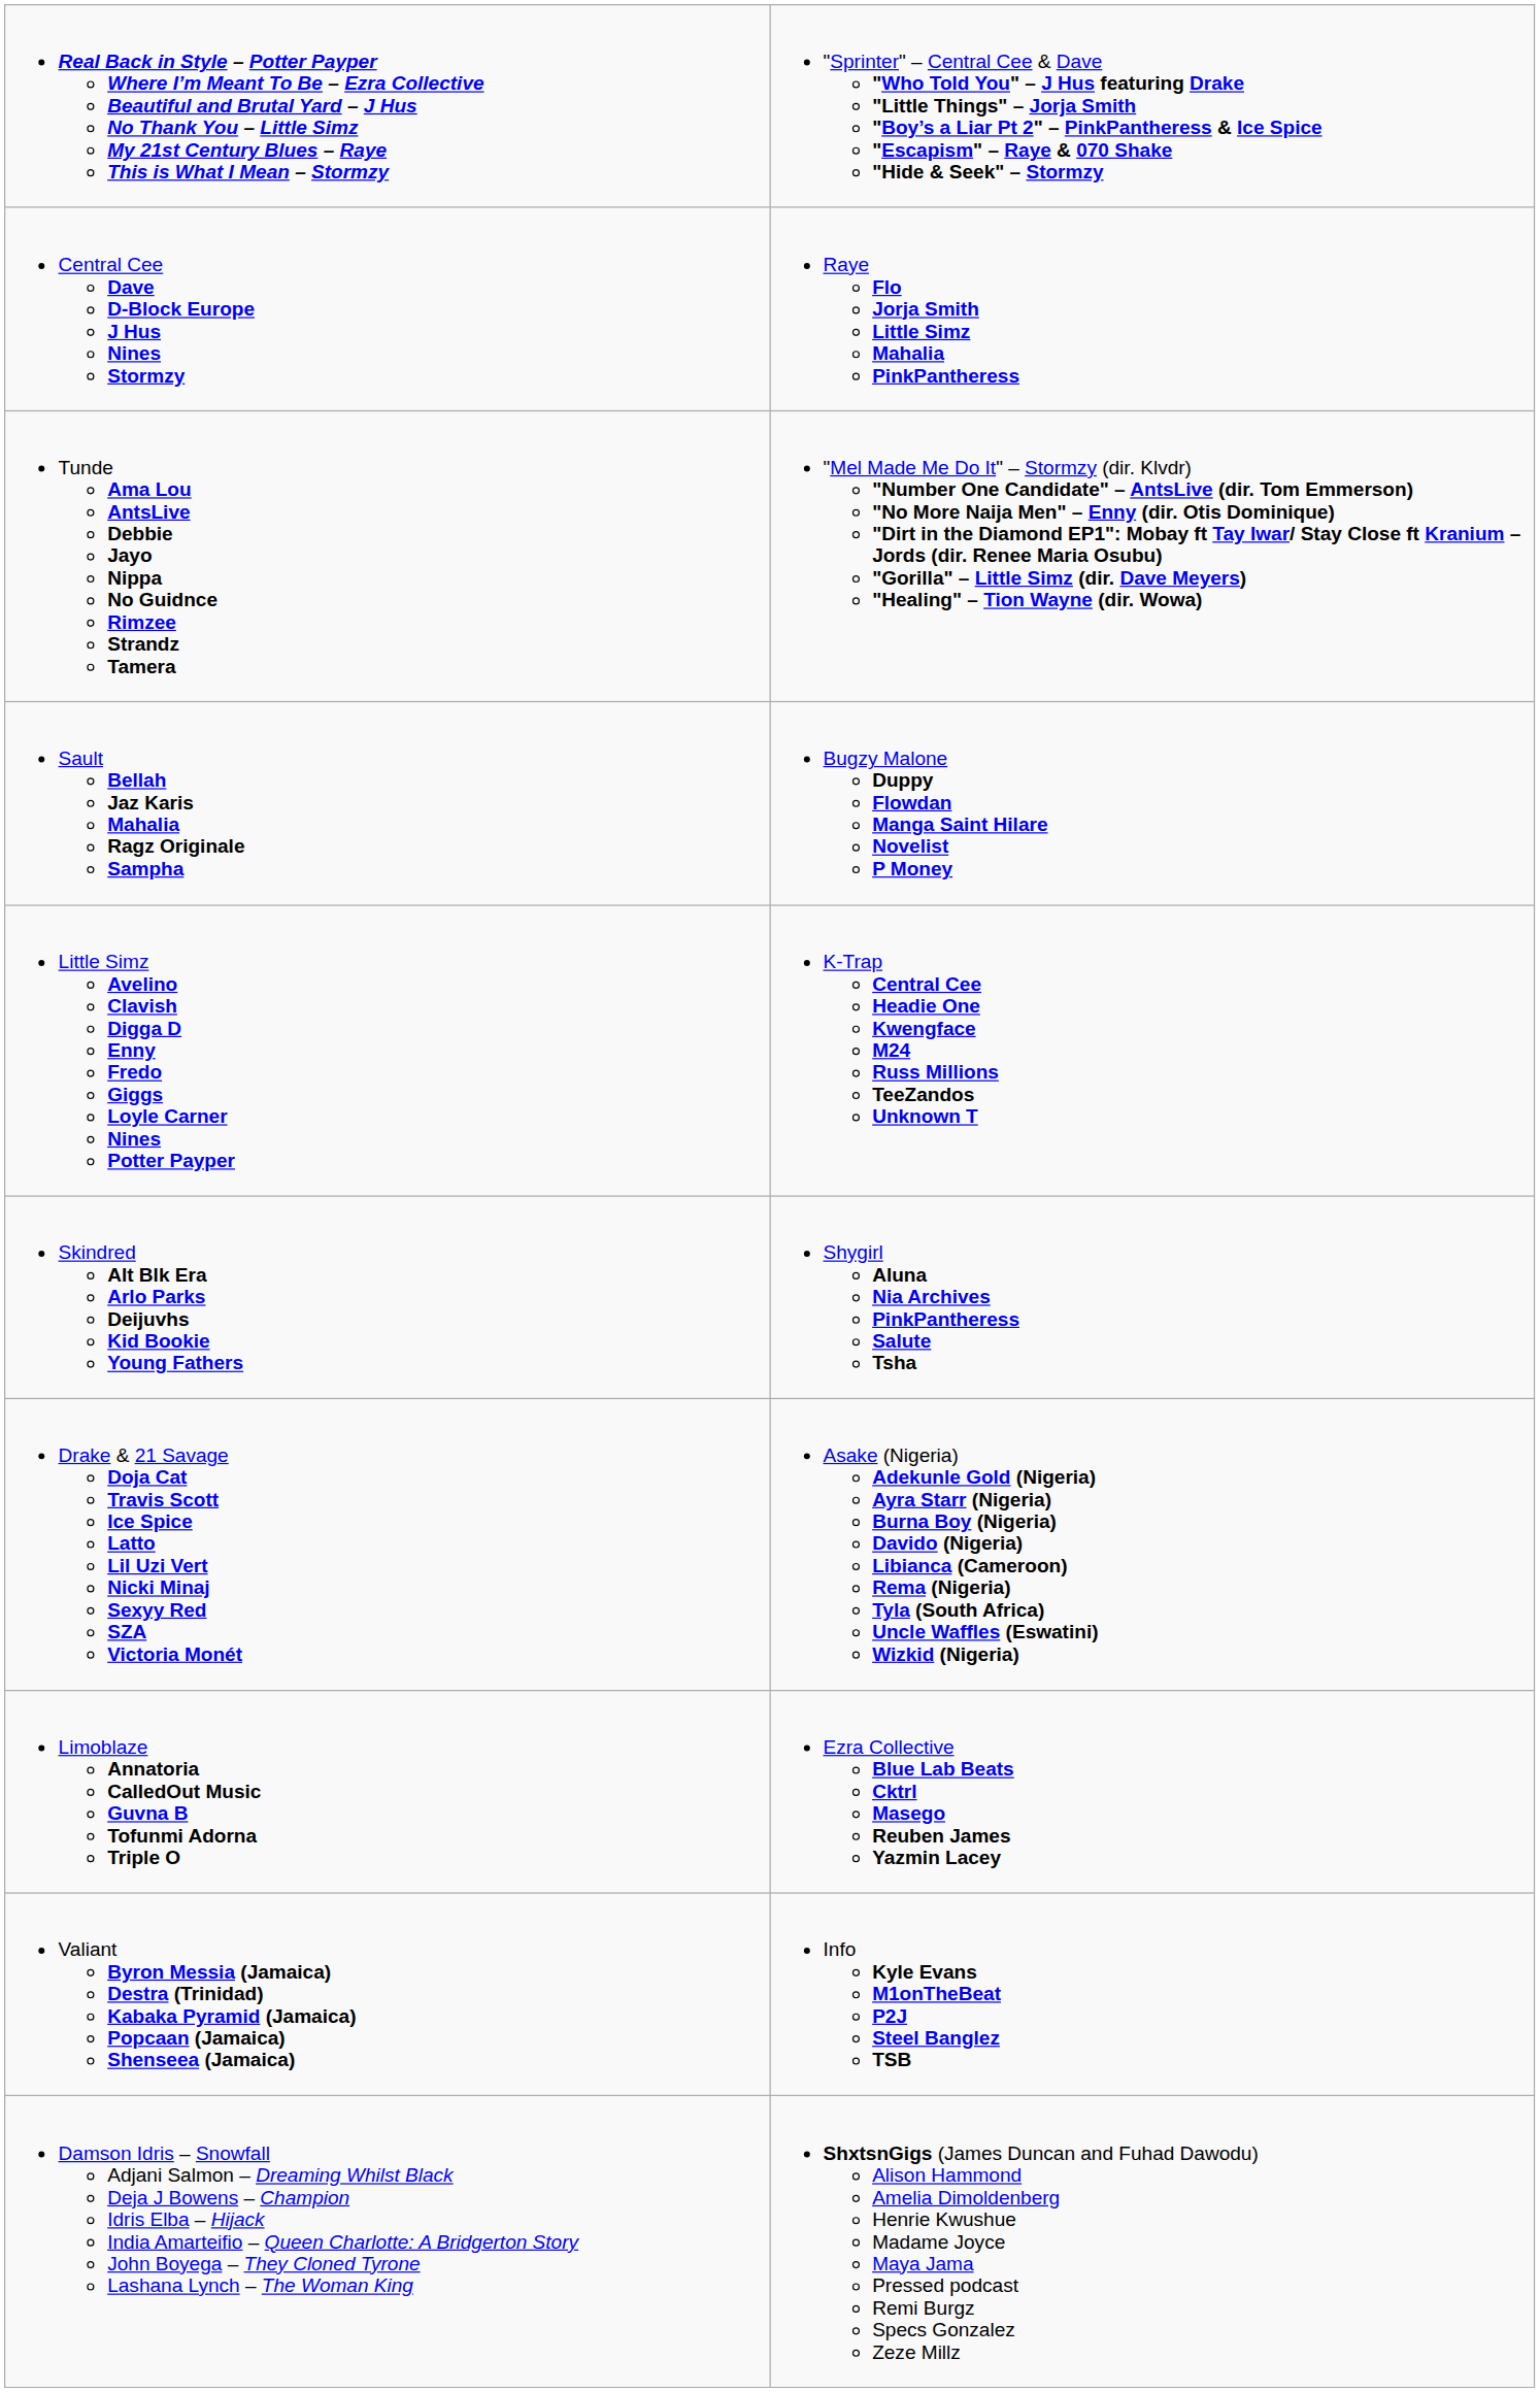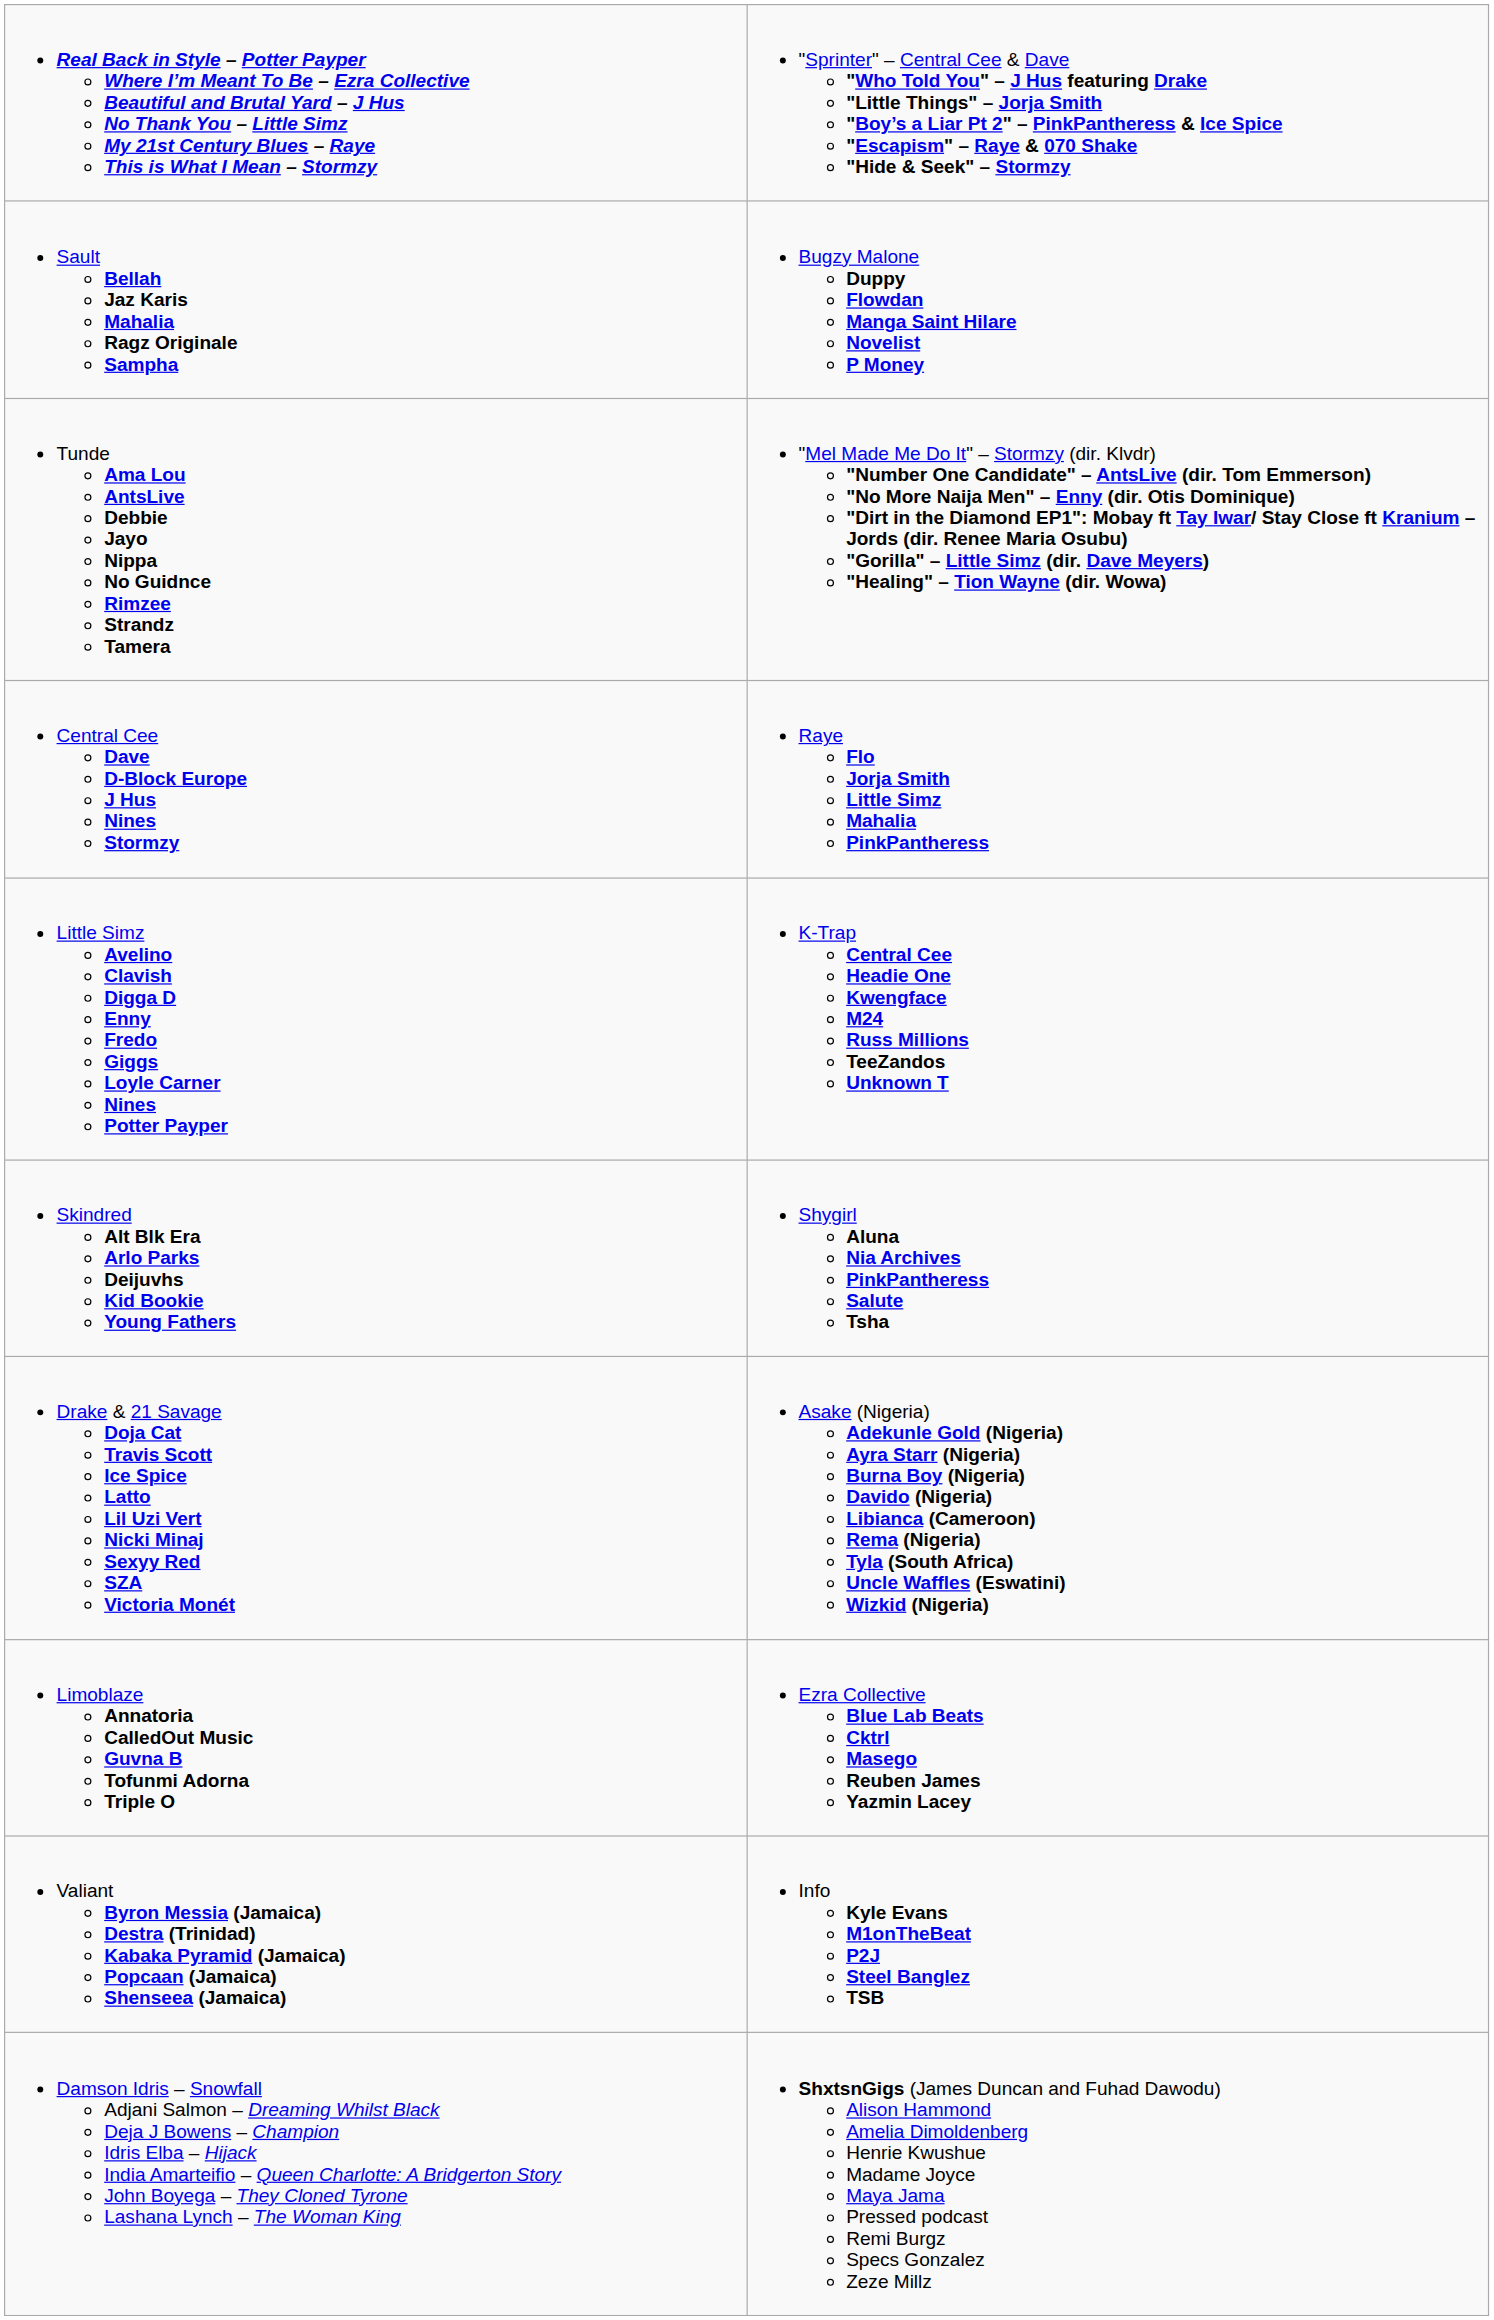rows swapped: Central Cee Dave D-Block Europe J Hus Nines Stormzy <-> Sault Bellah Jaz Karis Mahalia Ragz Originale Sampha
